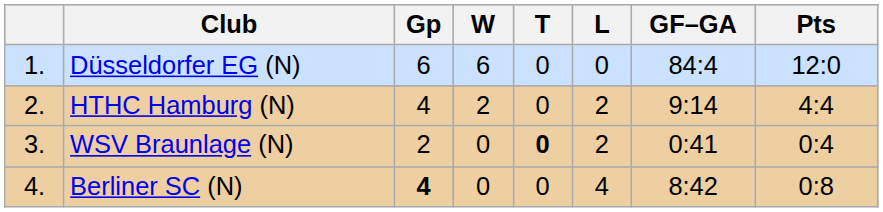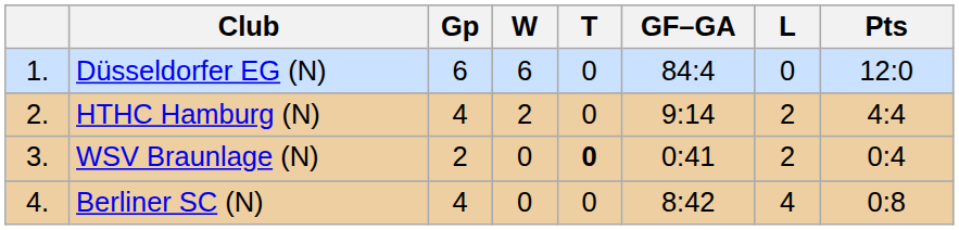columns swapped: L <-> GF–GA
Berliner SC (N) | Gp: bold -> normal
